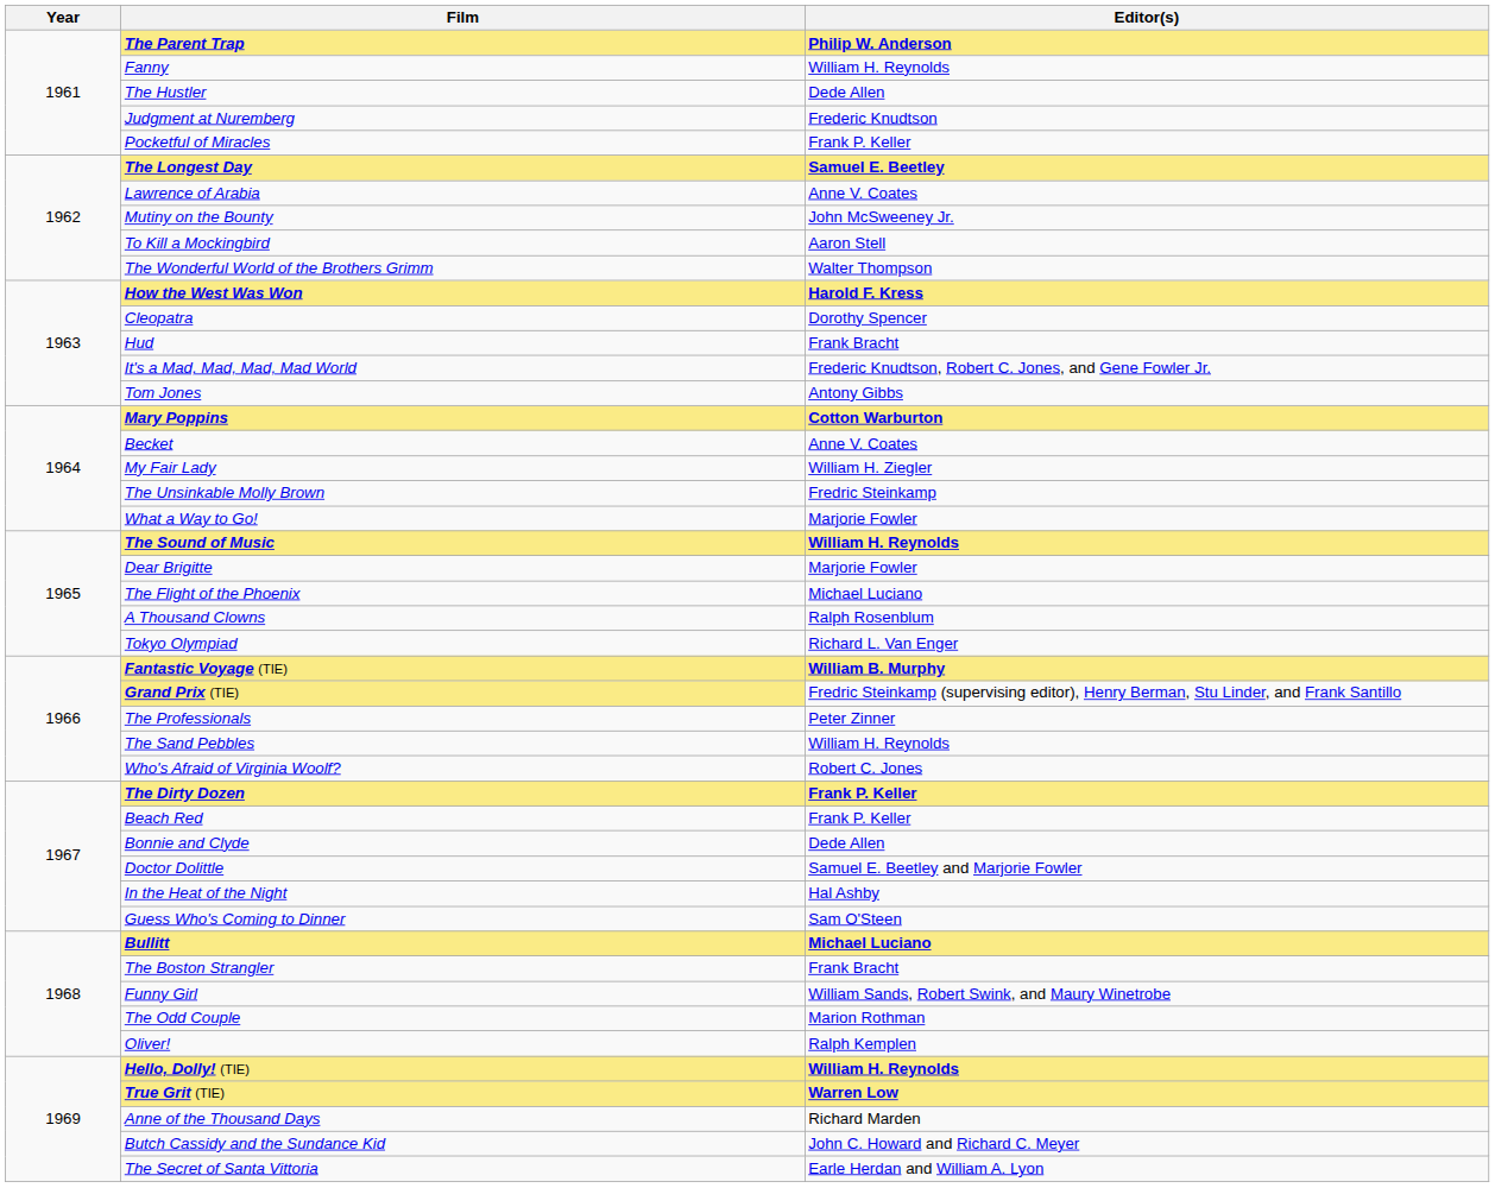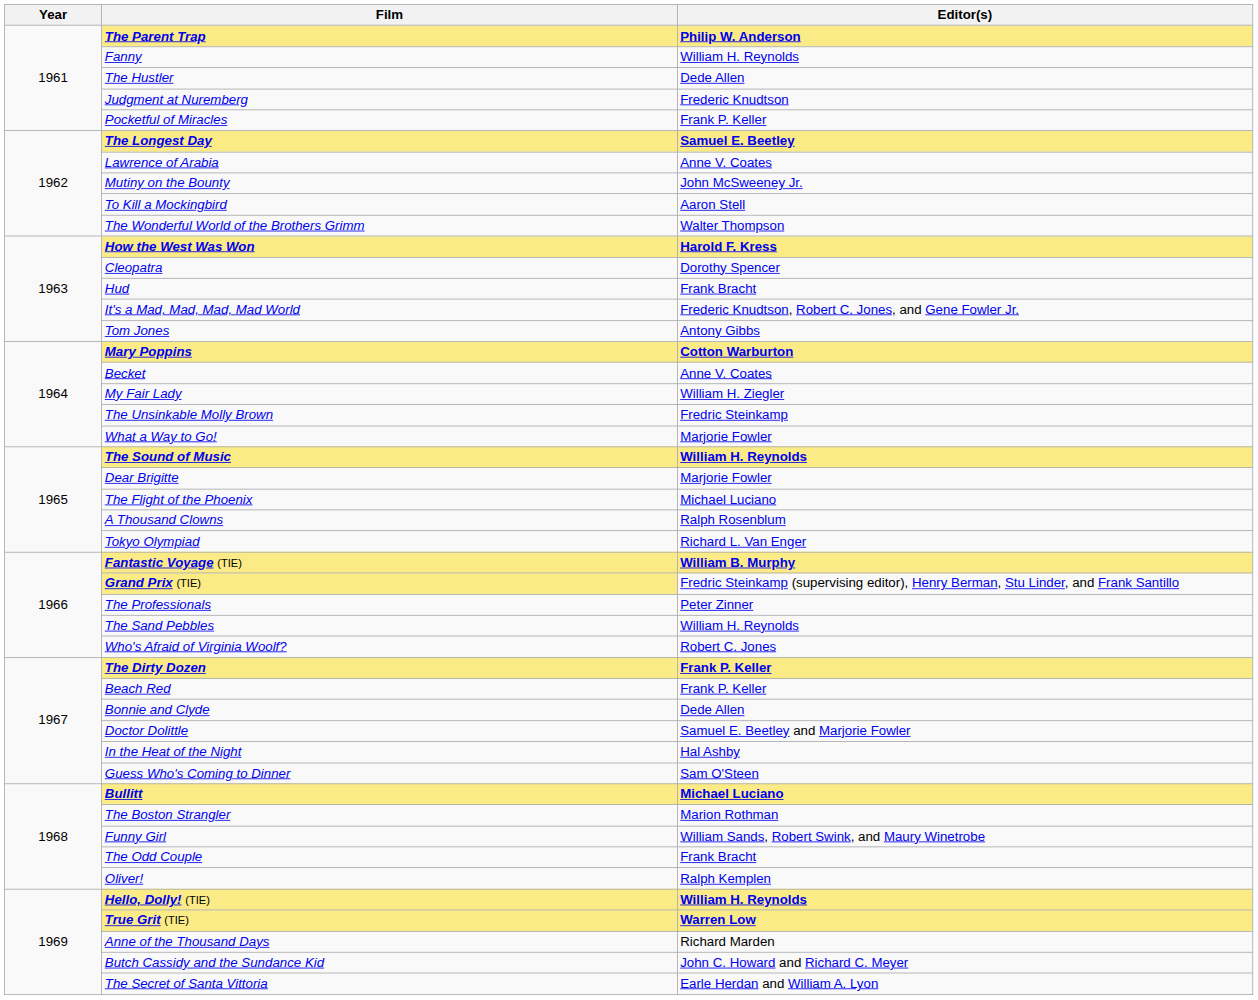The Boston Strangler | Editor(s): Frank Bracht -> Marion Rothman
The Odd Couple | Editor(s): Marion Rothman -> Frank Bracht
